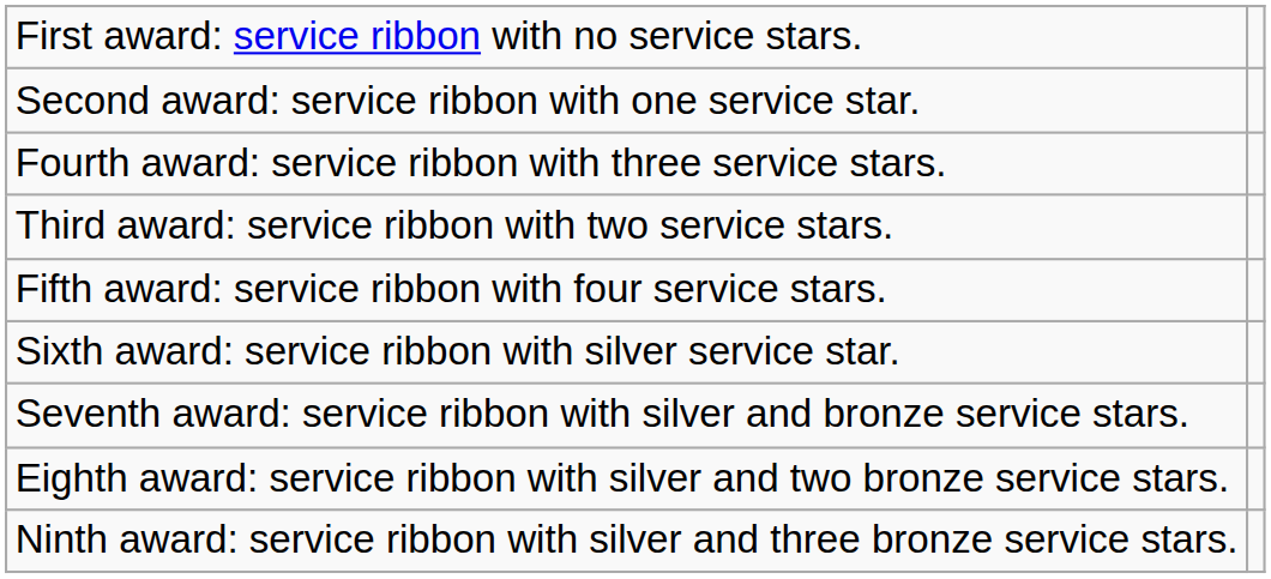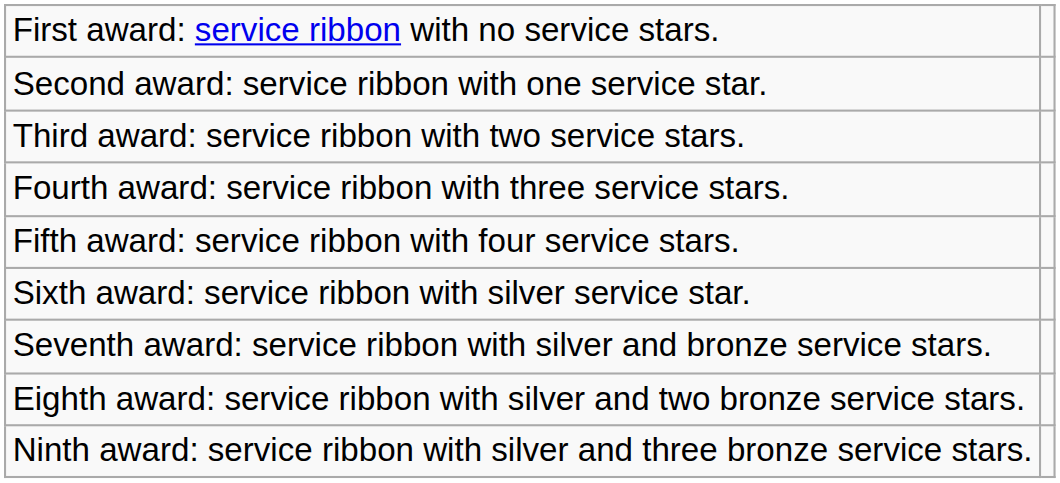rows swapped: Third award: service ribbon with two service stars. <-> Fourth award: service ribbon with three service stars.
